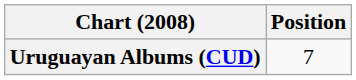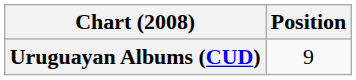Uruguayan Albums (CUD) | Position: 7 -> 9
